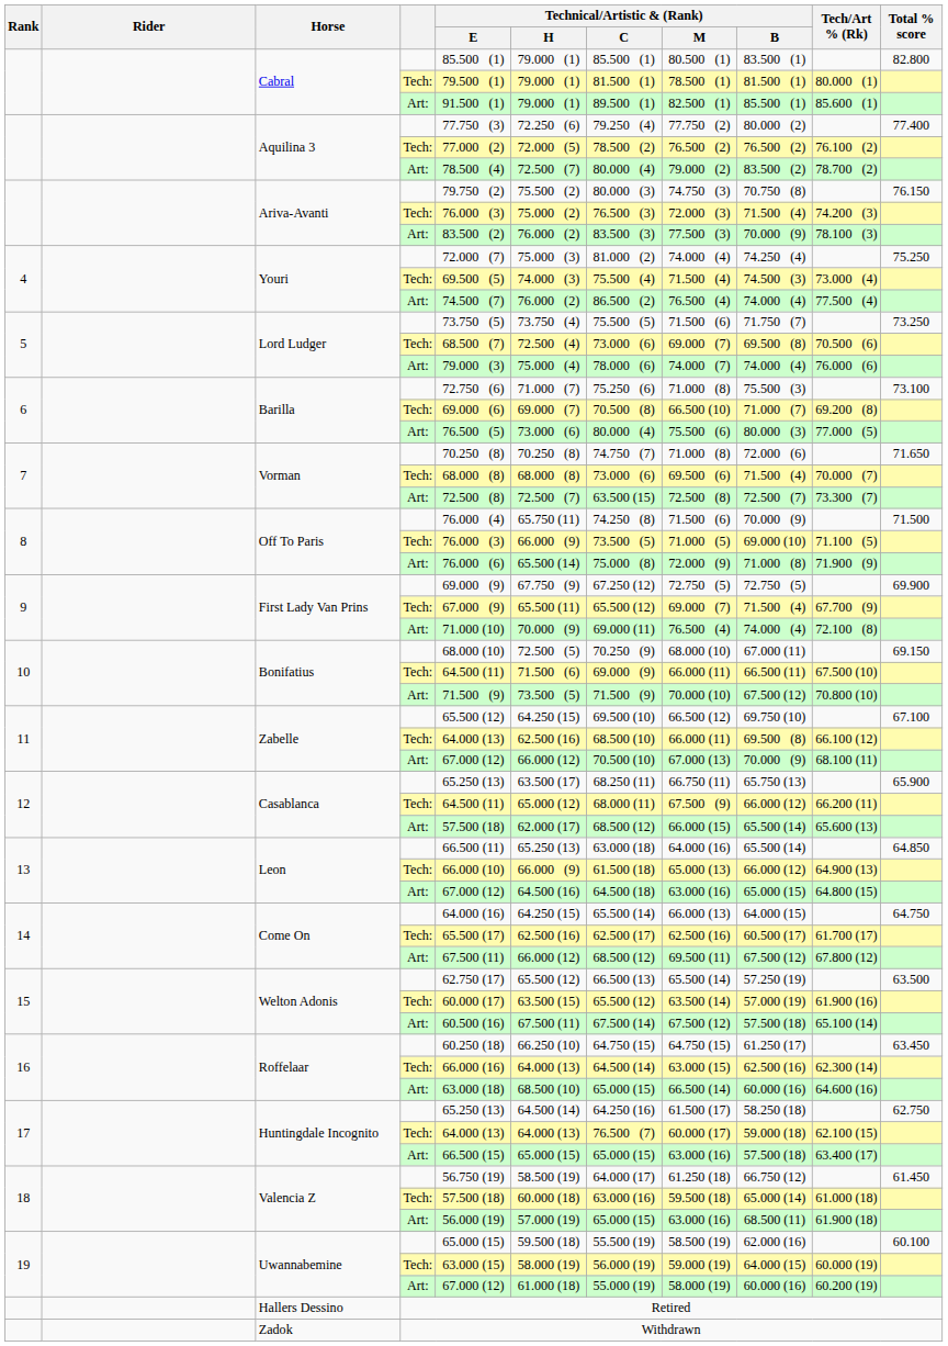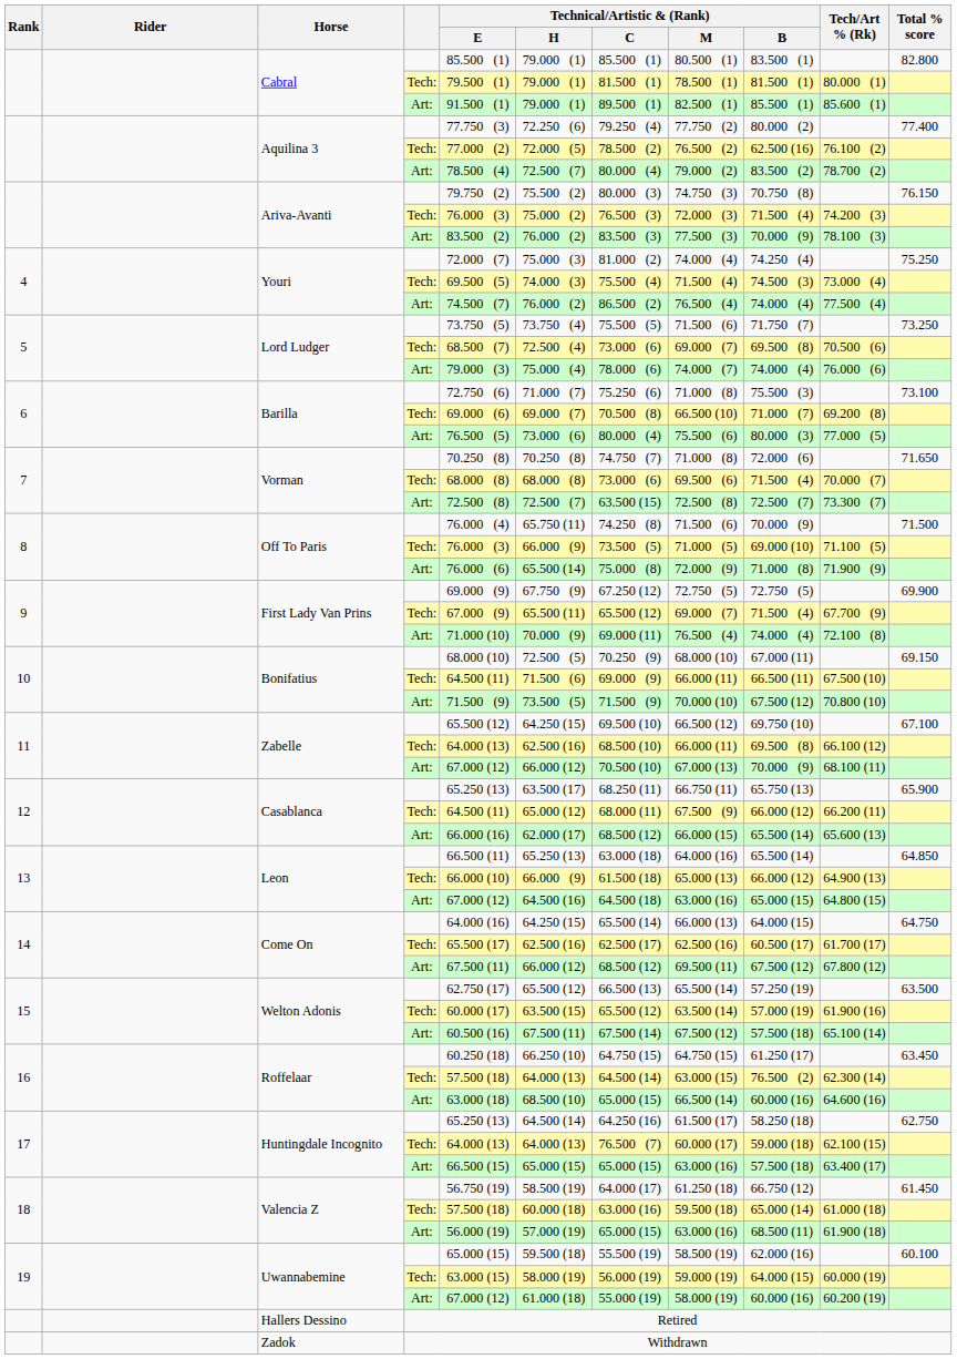Aquilina 3 / Tech: | Technical/Artistic & (Rank) / B: 76.500 (2) -> 62.500 (16)
Casablanca / Art: | Technical/Artistic & (Rank) / E: 57.500 (18) -> 66.000 (16)
Roffelaar / Tech: | Technical/Artistic & (Rank) / E: 66.000 (16) -> 57.500 (18)
Roffelaar / Tech: | Technical/Artistic & (Rank) / B: 62.500 (16) -> 76.500 (2)
